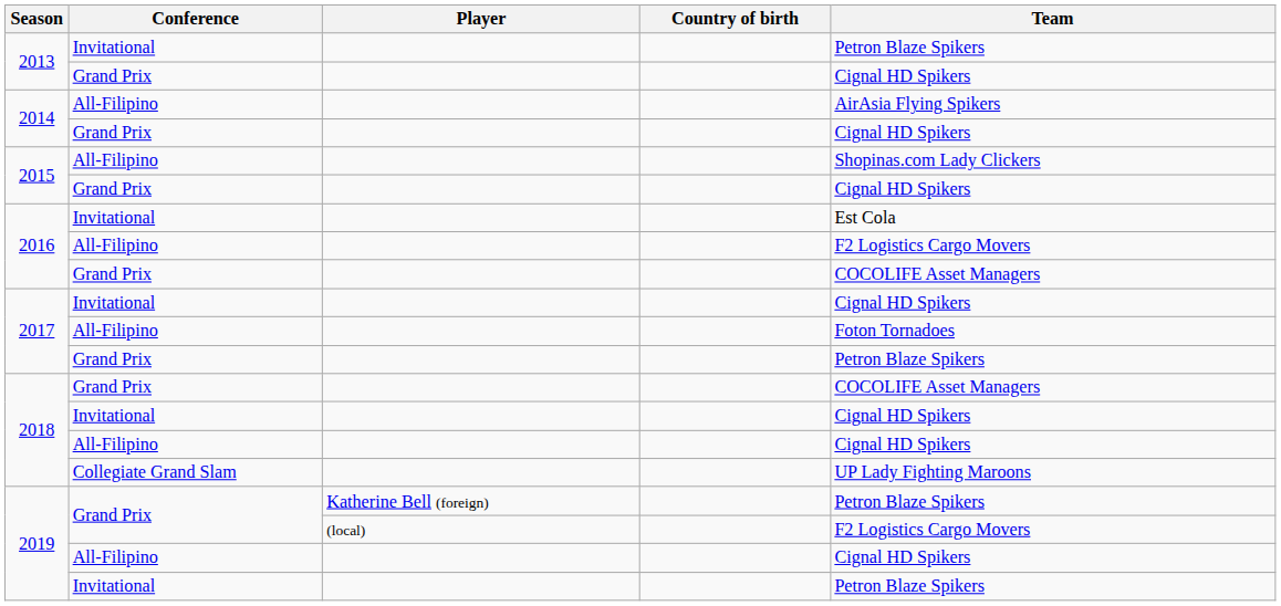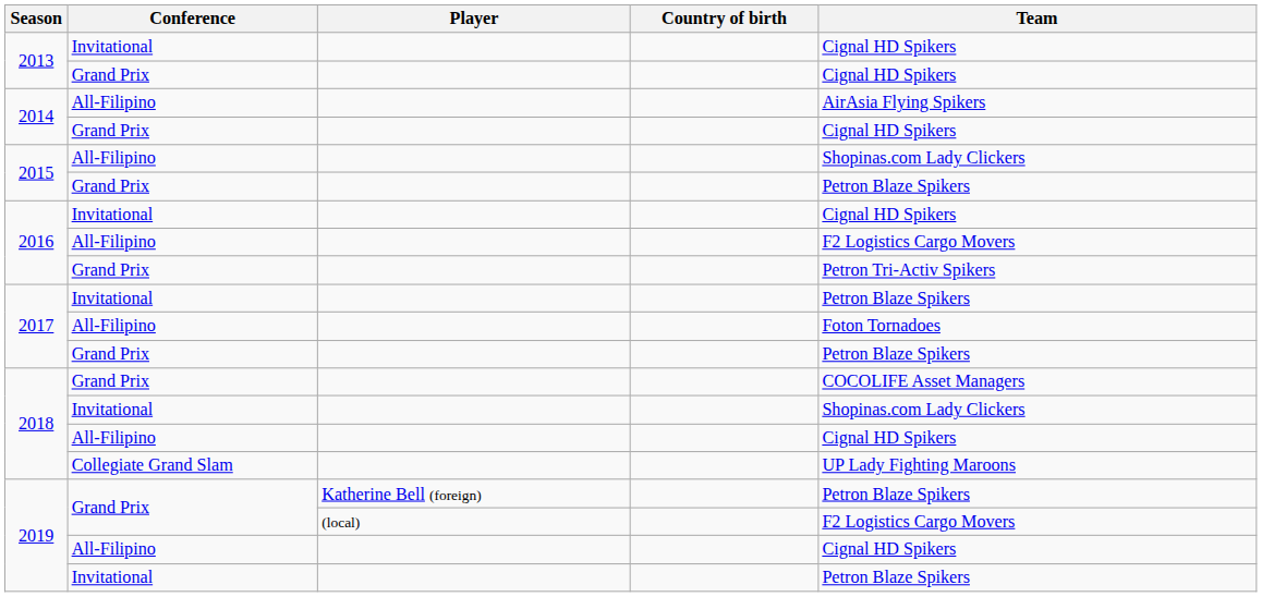2013 / Invitational | Team: Petron Blaze Spikers -> Cignal HD Spikers
2015 / Grand Prix | Team: Cignal HD Spikers -> Petron Blaze Spikers
2016 / Invitational | Team: Est Cola -> Cignal HD Spikers
2016 / Grand Prix | Team: COCOLIFE Asset Managers -> Petron Tri-Activ Spikers
2017 / Invitational | Team: Cignal HD Spikers -> Petron Blaze Spikers
2018 / Invitational | Team: Cignal HD Spikers -> Shopinas.com Lady Clickers
